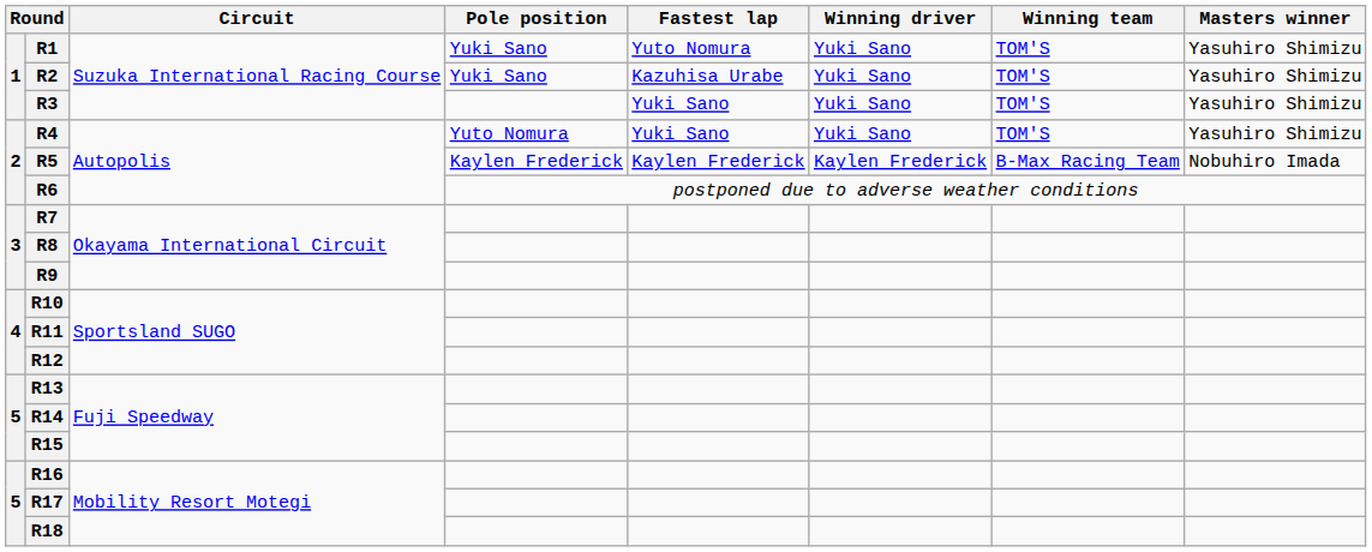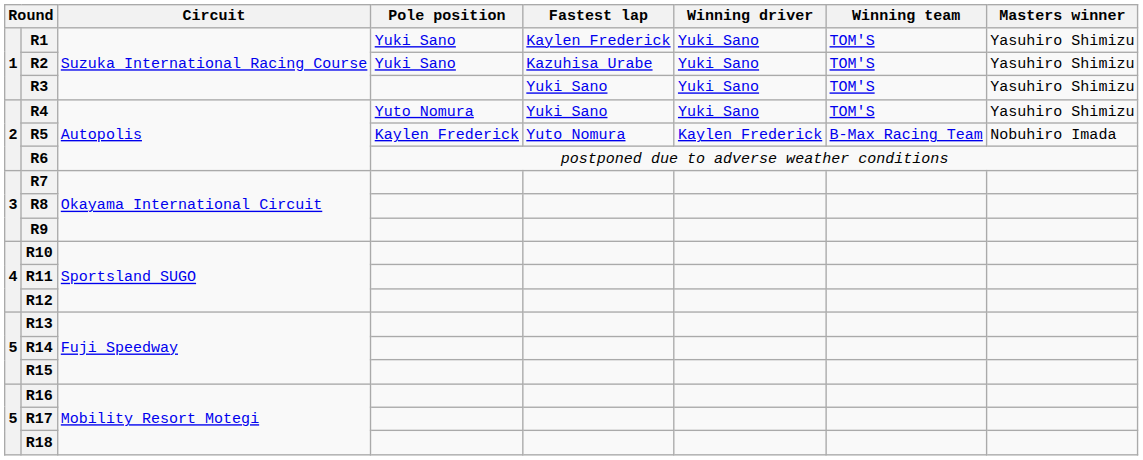R1 | Fastest lap: Yuto Nomura -> Kaylen Frederick
R5 | Fastest lap: Kaylen Frederick -> Yuto Nomura
